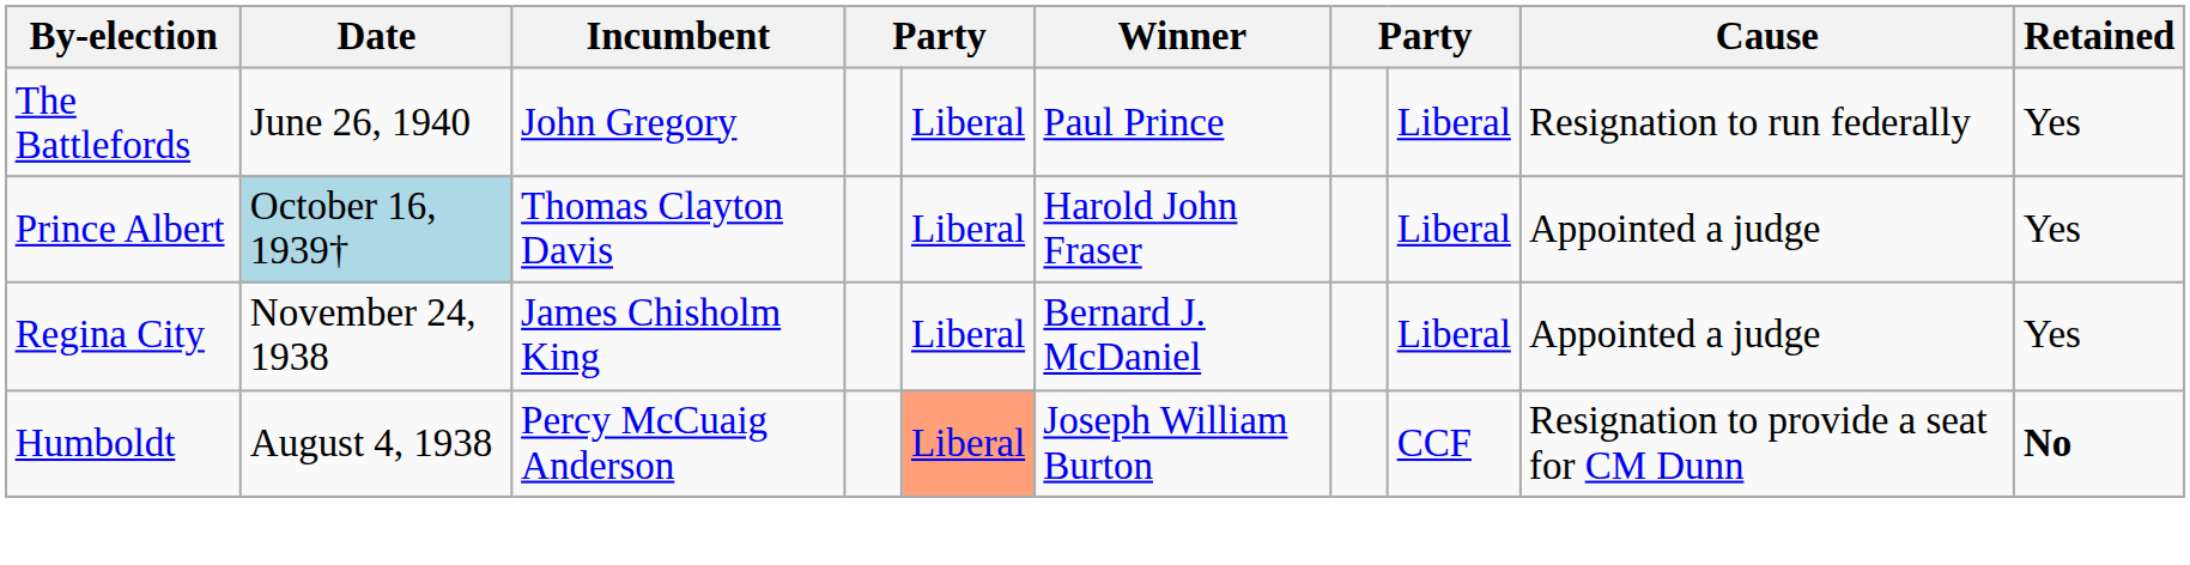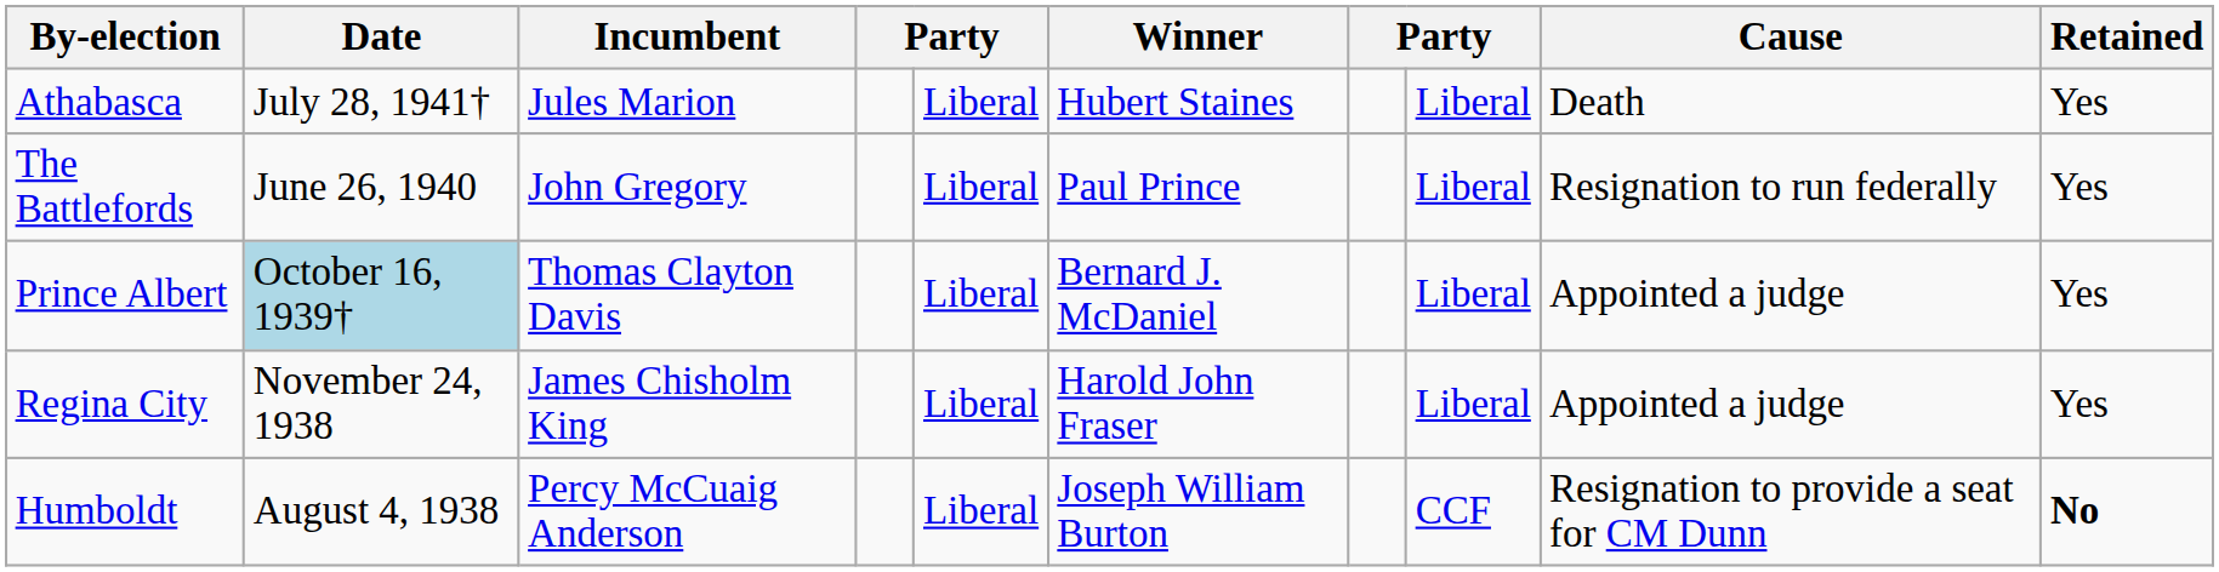+ row: Athabasca | July 28, 1941† | Jules Marion | Liberal | Hubert Staines | Liberal | Death | Yes
Prince Albert | Winner: Harold John Fraser -> Bernard J. McDaniel
Regina City | Winner: Bernard J. McDaniel -> Harold John Fraser
Humboldt | column 5: lightsalmon background -> no background
